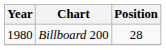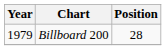Billboard 200 | Year: 1980 -> 1979
